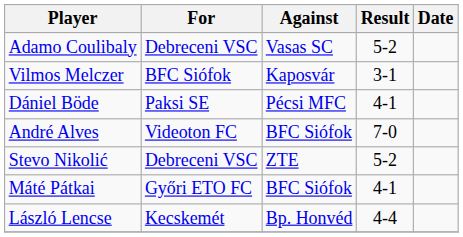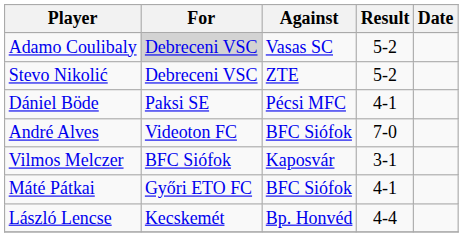Adamo Coulibaly | For: no background -> lightgrey background
rows swapped: Vilmos Melczer <-> Stevo Nikolić
